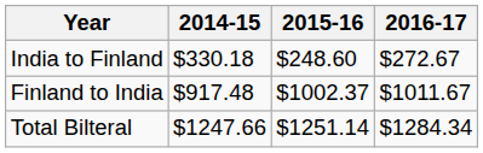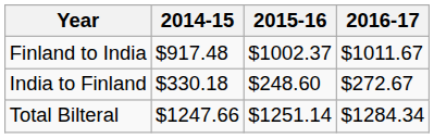rows swapped: India to Finland <-> Finland to India
